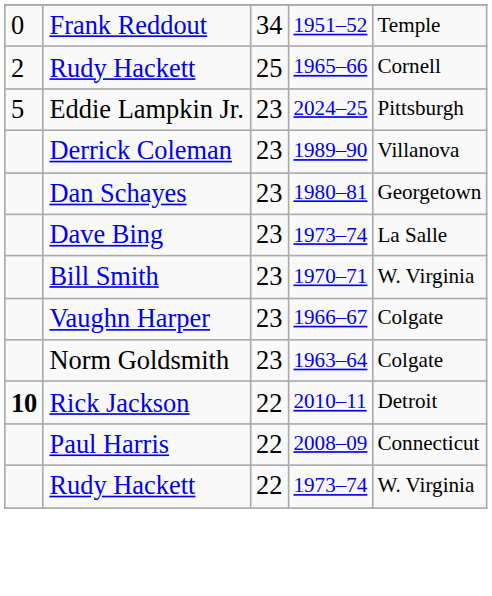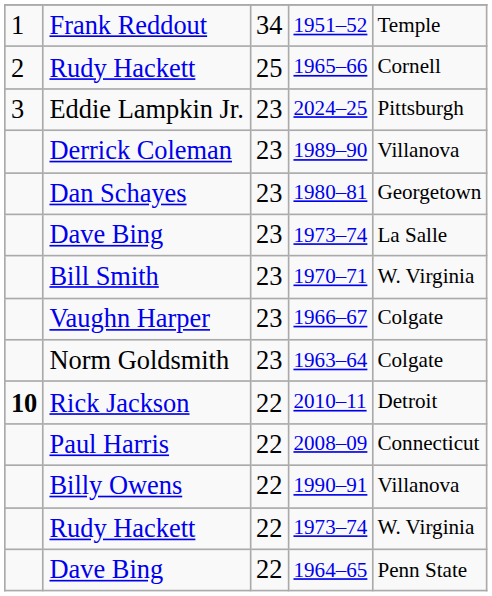1951–52 | column 1: 0 -> 1
2024–25 | column 1: 5 -> 3
+ row: Billy Owens | 22 | 1990–91 | Villanova
+ row: Dave Bing | 22 | 1964–65 | Penn State
